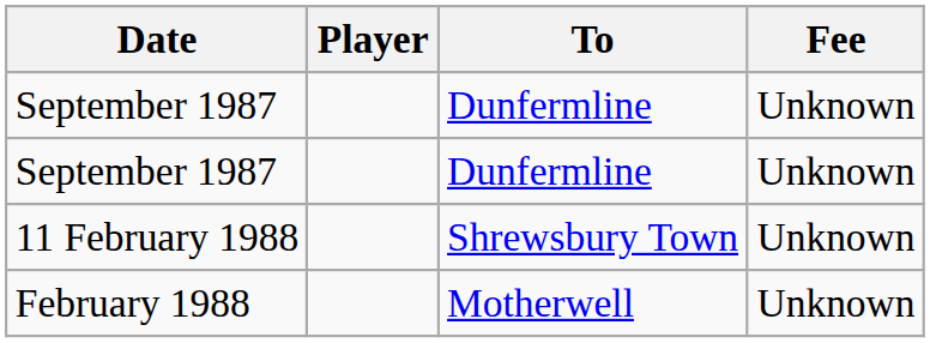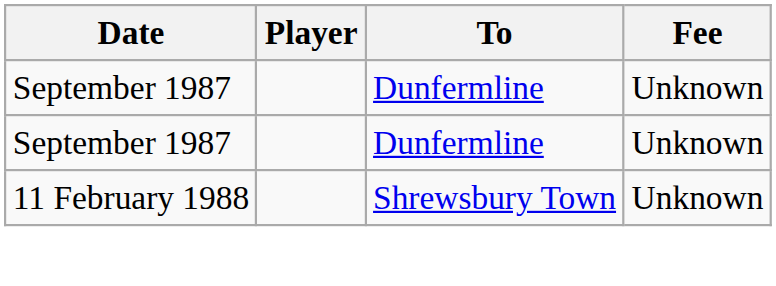- row: February 1988 | Motherwell | Unknown
